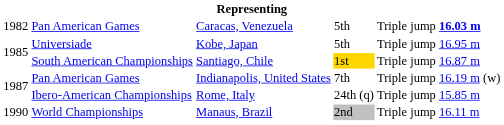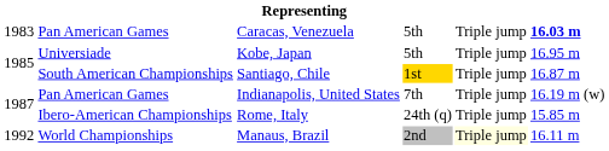Caracas, Venezuela | column 1: 1982 -> 1983
Manaus, Brazil | column 1: 1990 -> 1992
Manaus, Brazil | column 5: no background -> lightyellow background
